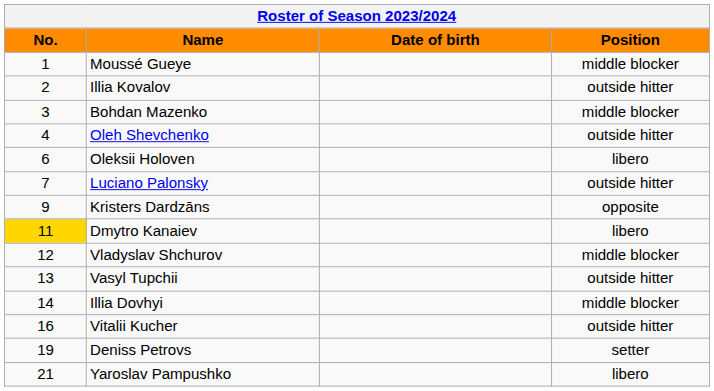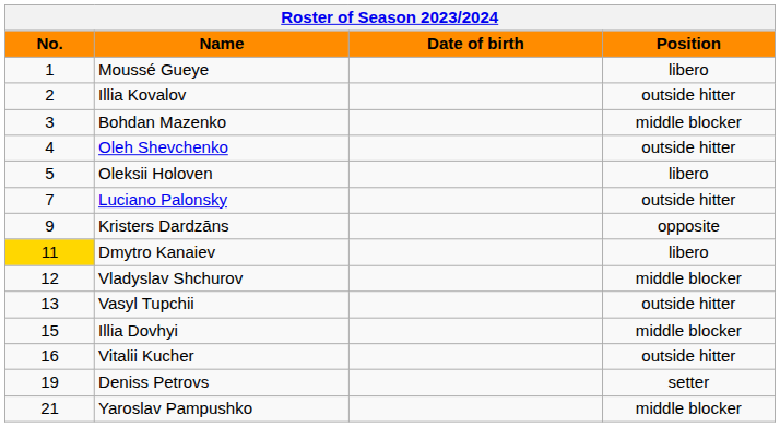Moussé Gueye | Position: middle blocker -> libero
Oleksii Holoven | No.: 6 -> 5
Illia Dovhyi | No.: 14 -> 15
Yaroslav Pampushko | Position: libero -> middle blocker
